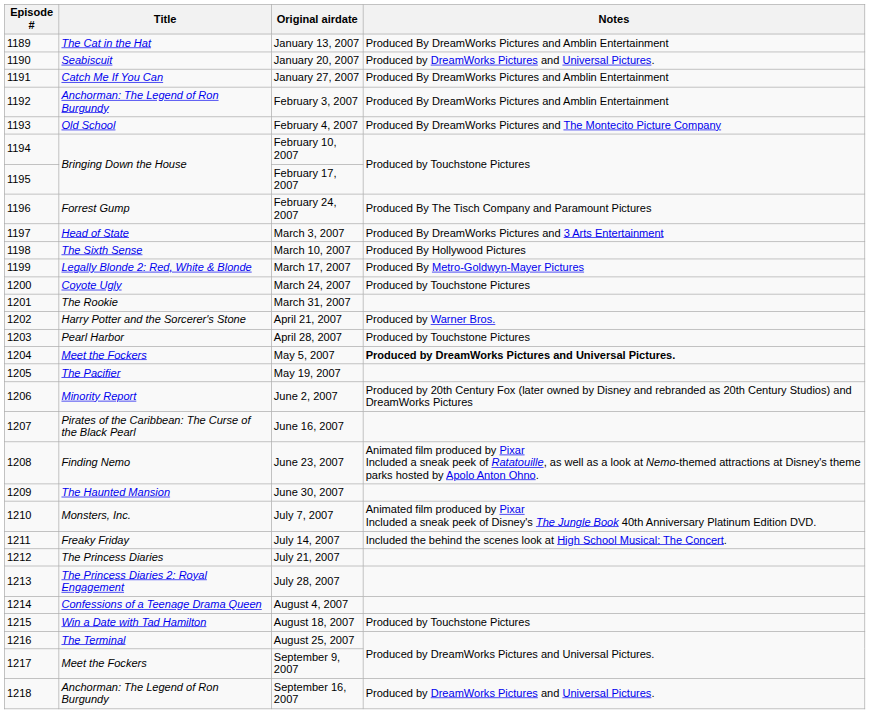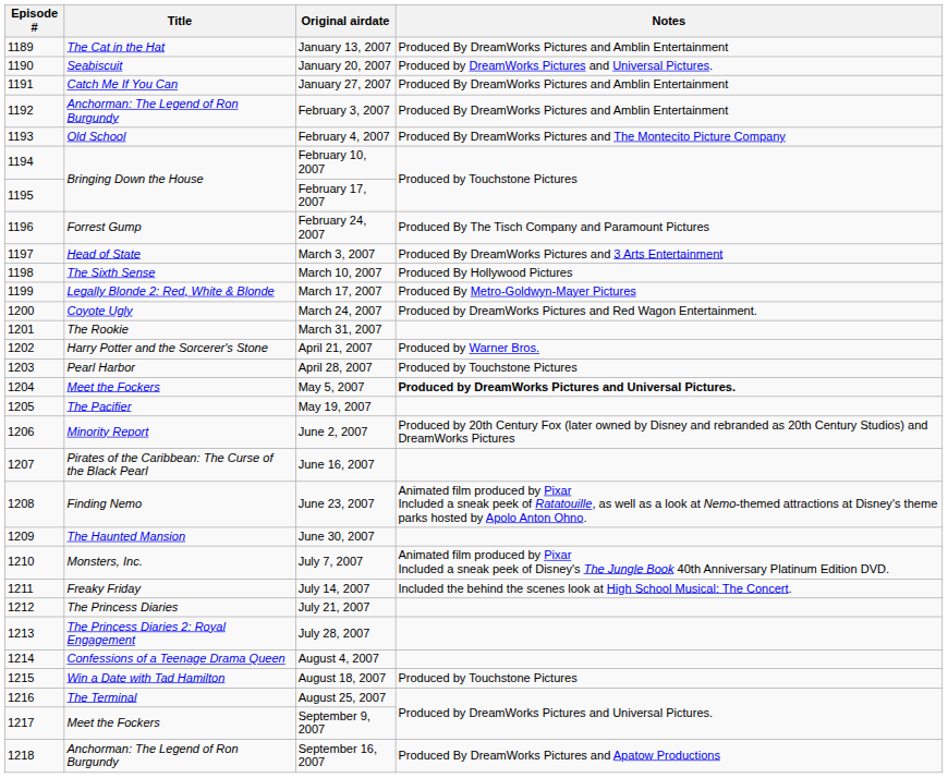March 24, 2007 | Notes: Produced by Touchstone Pictures -> Produced by DreamWorks Pictures and Red Wagon Entertainment.
September 16, 2007 | Notes: Produced by DreamWorks Pictures and Universal Pictures. -> Produced By DreamWorks Pictures and Apatow Productions
